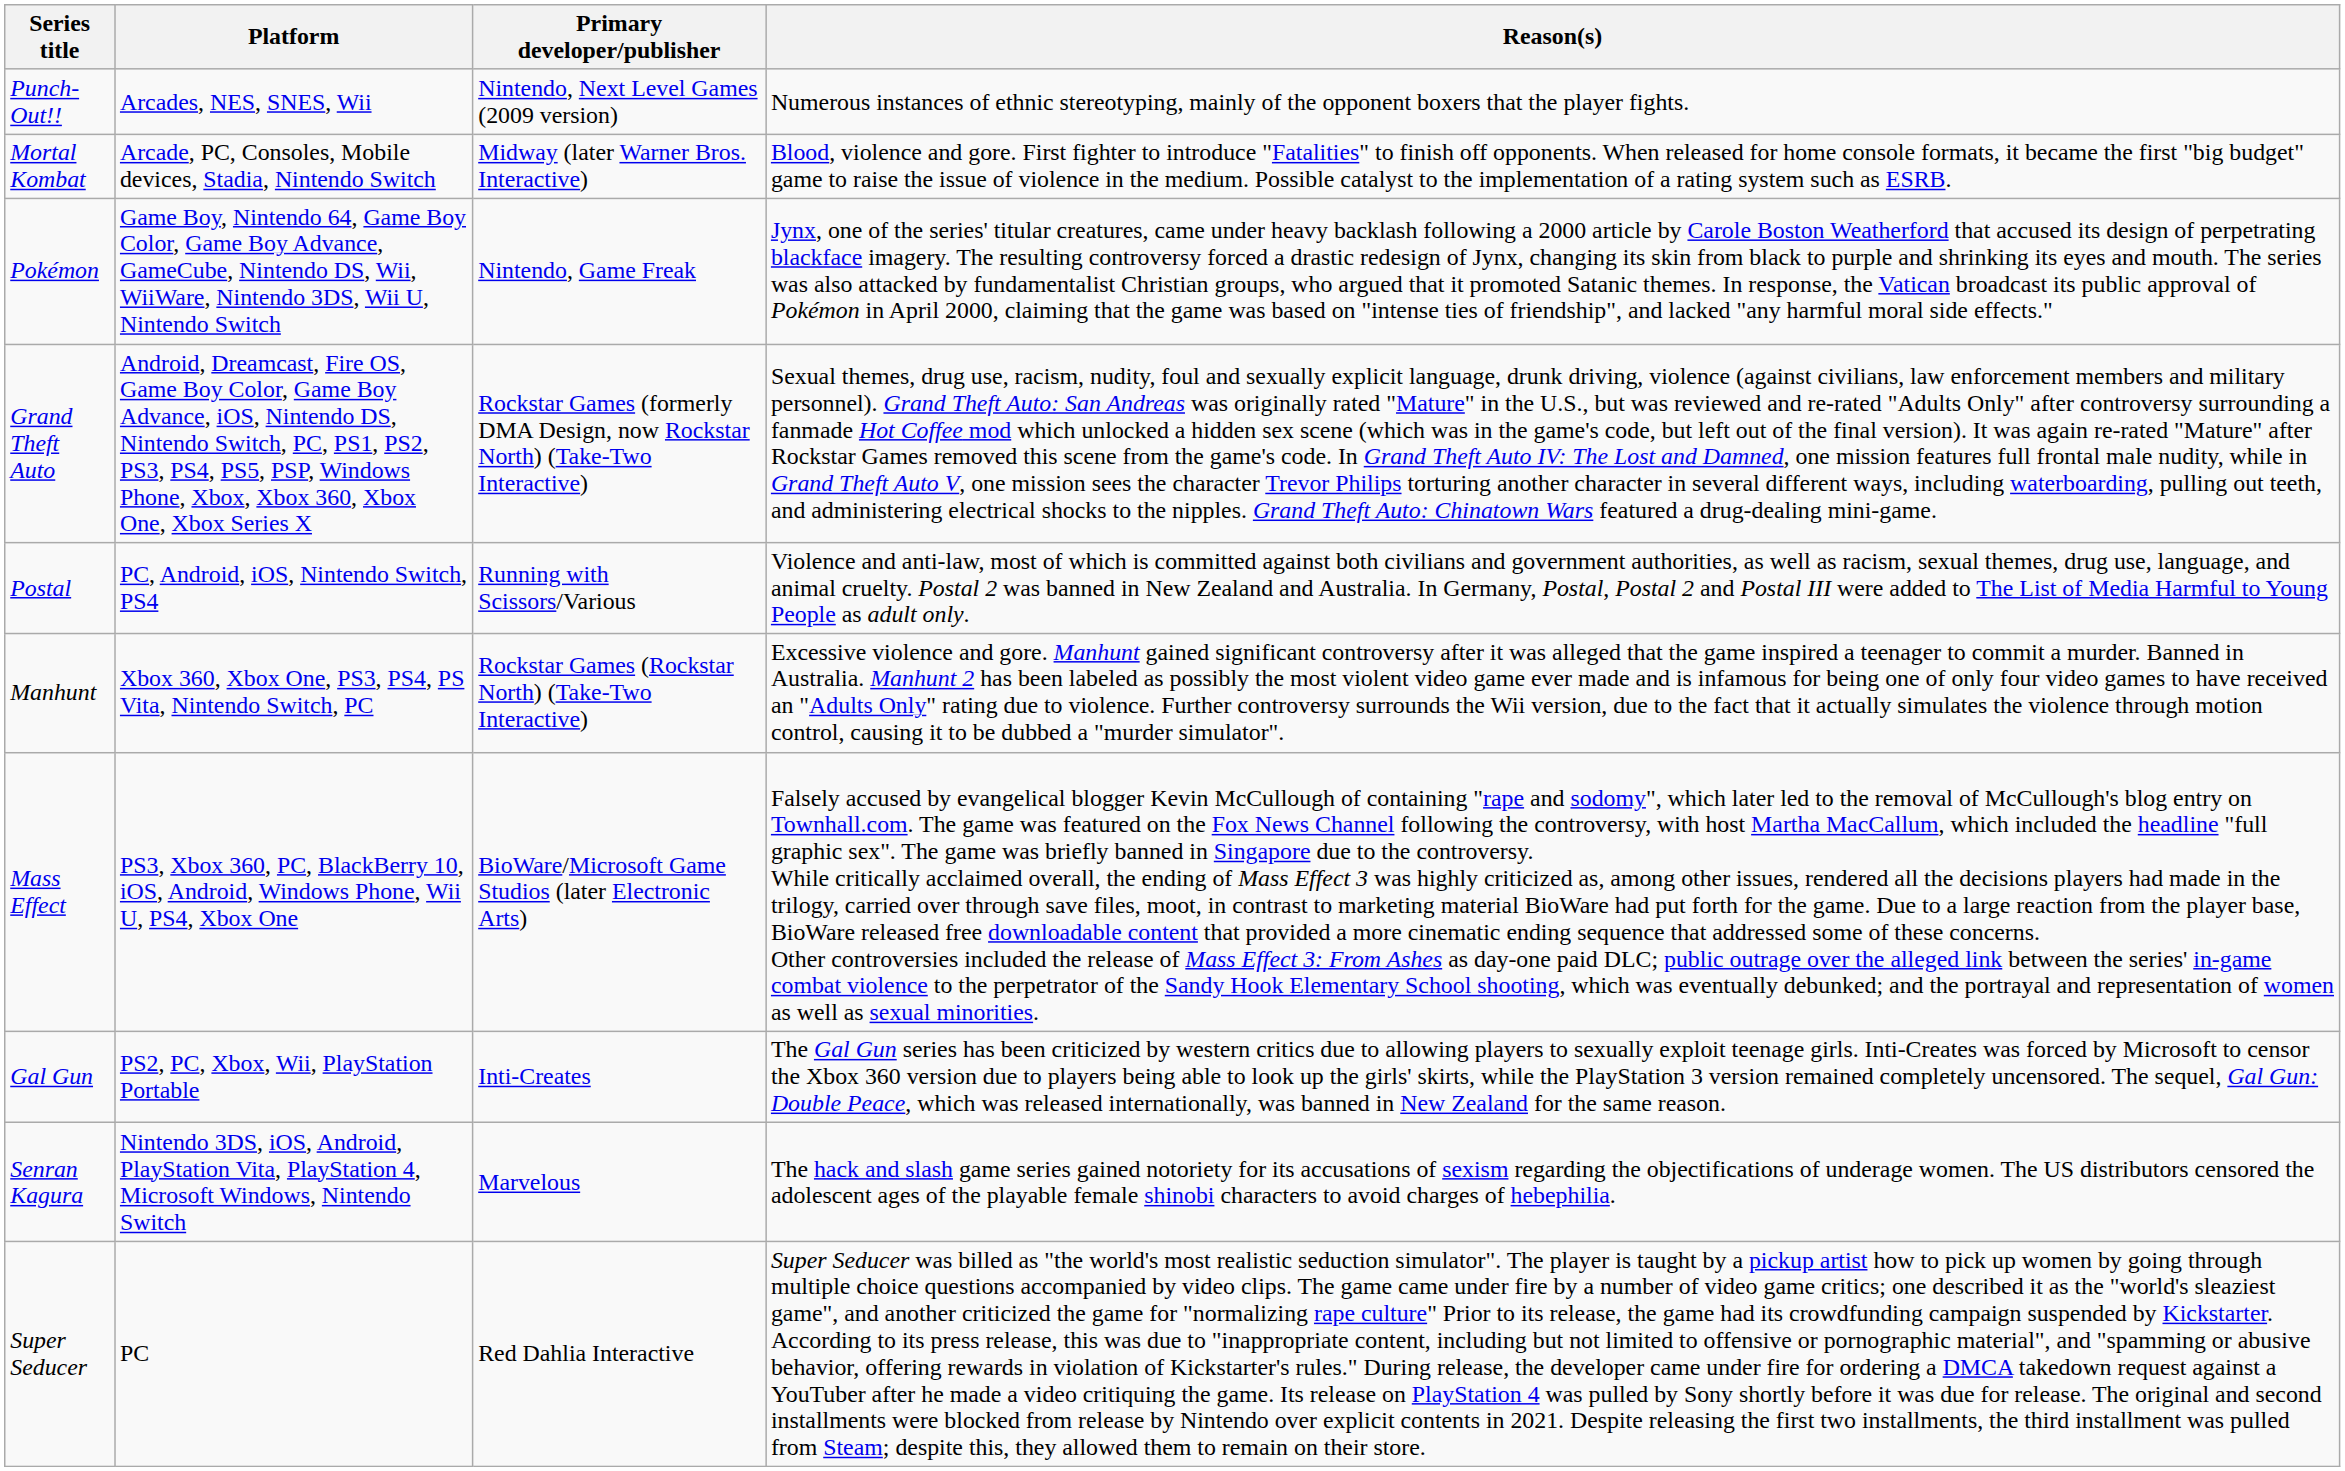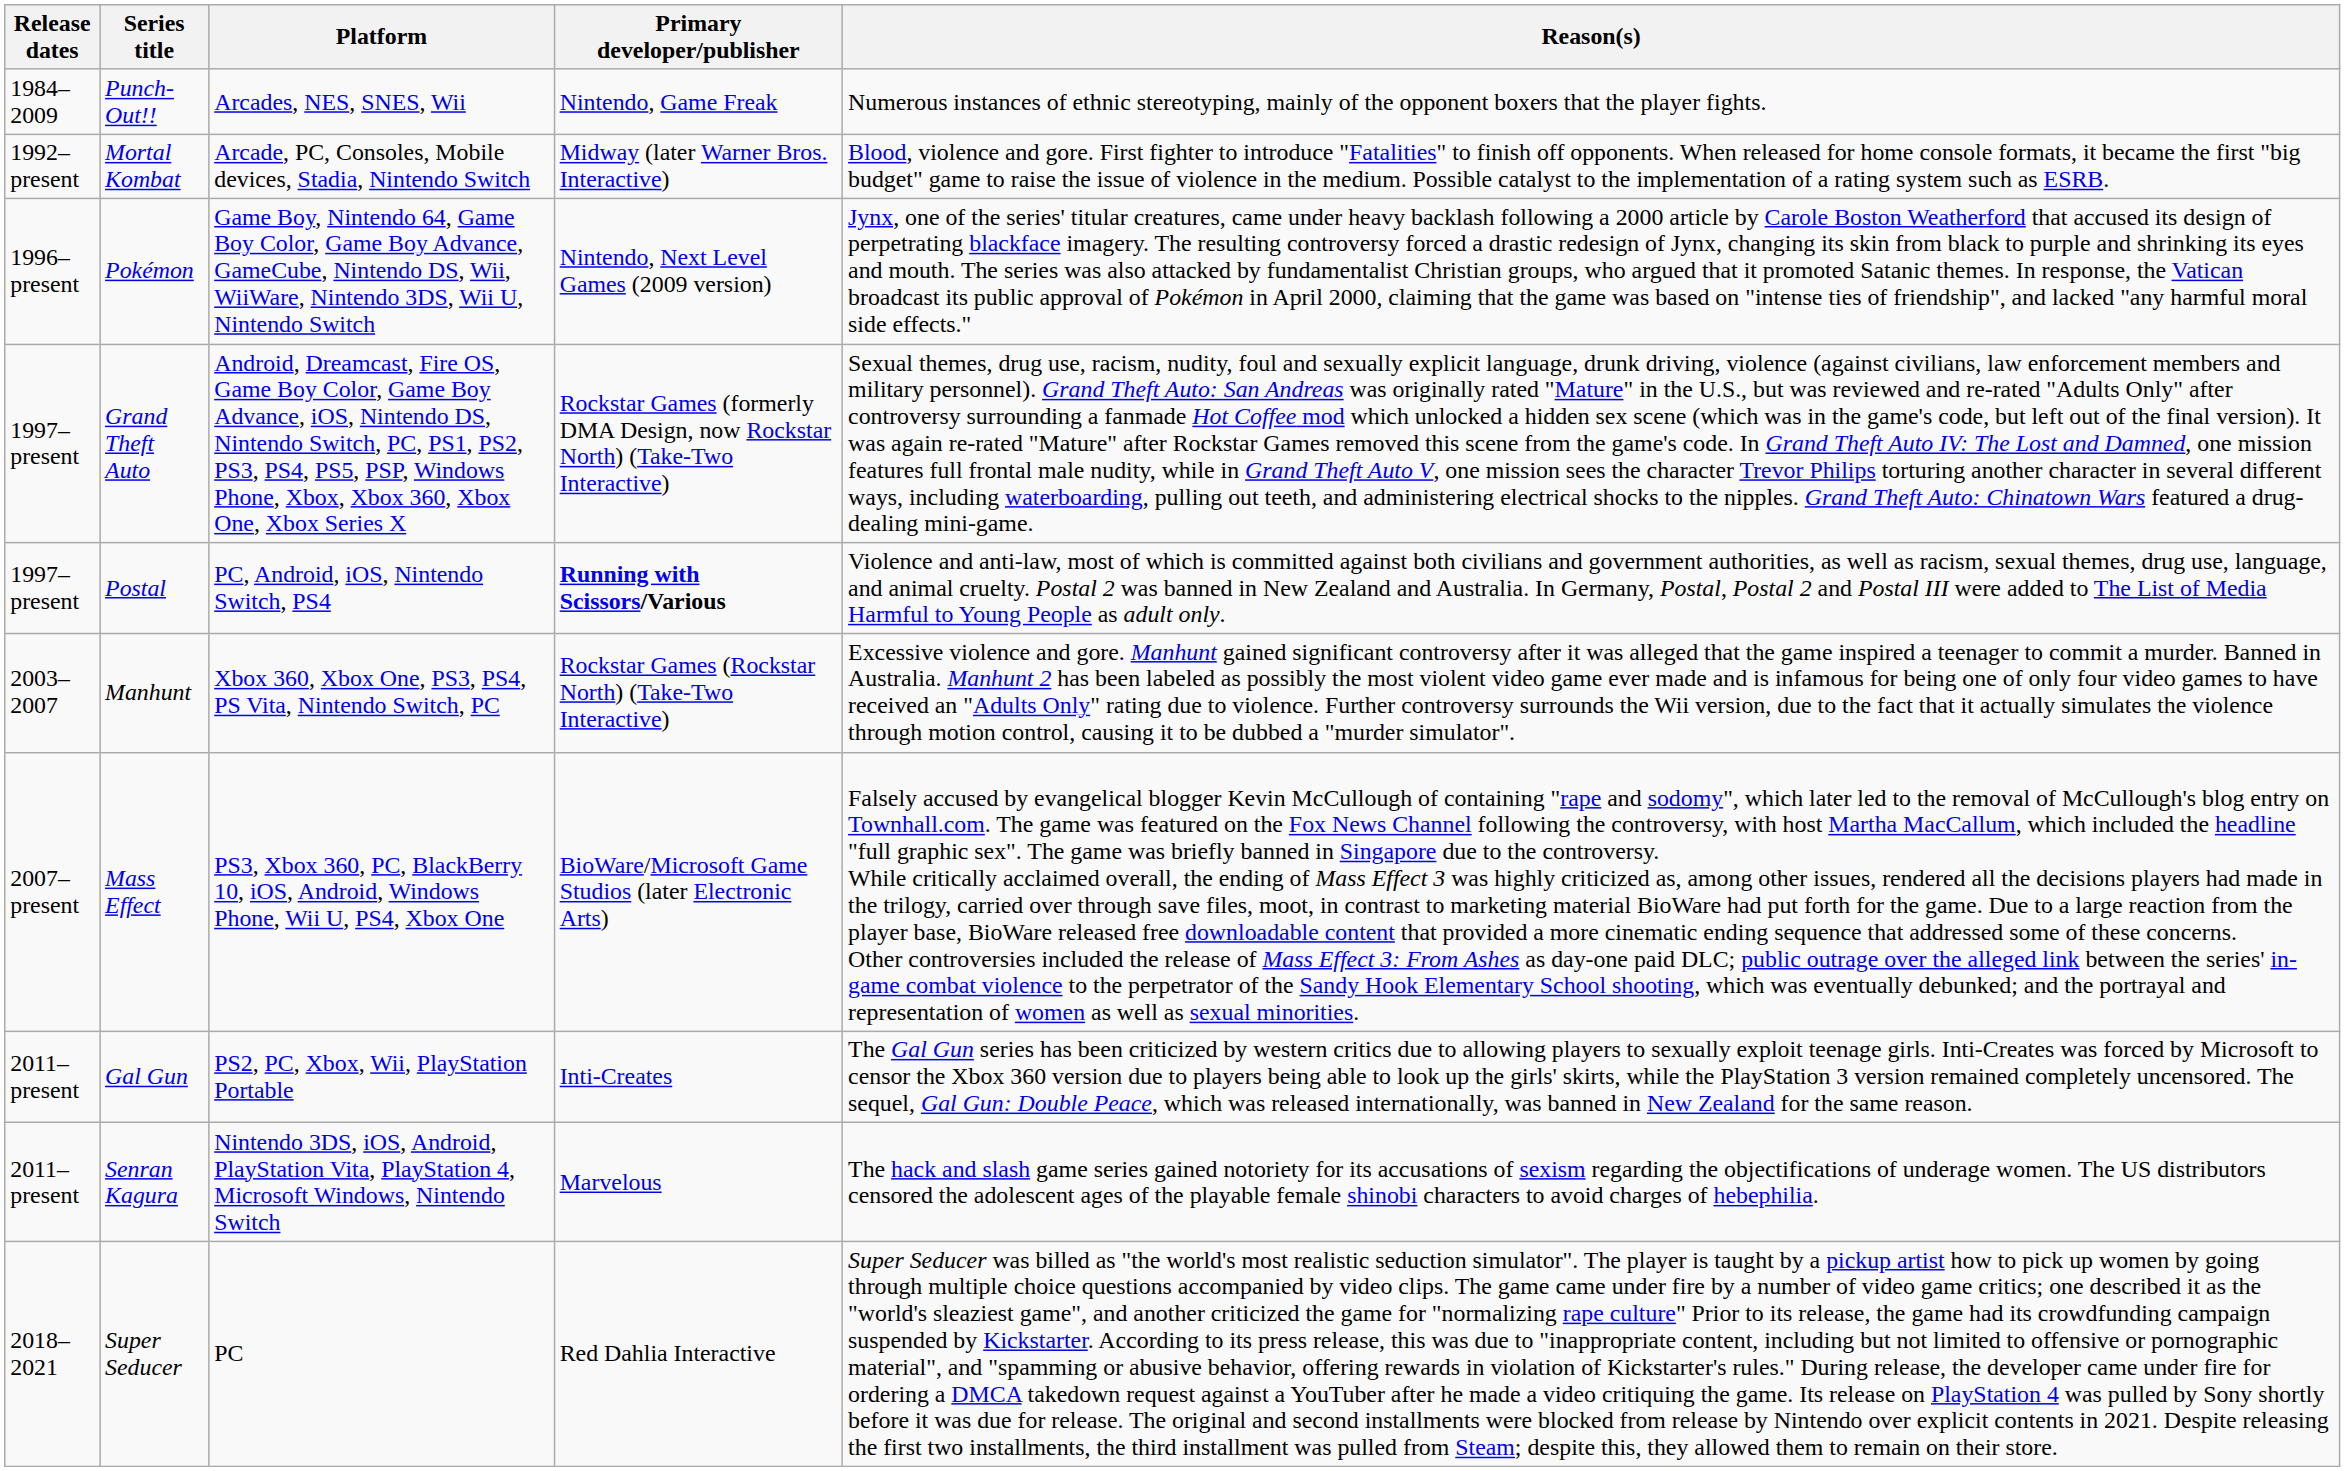+ column: Release dates | 1984–2009 | 1992–present | 1996–present | 1997–present | 1997–present | 2003–2007 | 2007–present | 2011–present | 2011–present | 2018–2021
Punch-Out!! | Primary developer/publisher: Nintendo, Next Level Games (2009 version) -> Nintendo, Game Freak
Pokémon | Primary developer/publisher: Nintendo, Game Freak -> Nintendo, Next Level Games (2009 version)
Postal | Primary developer/publisher: normal -> bold
